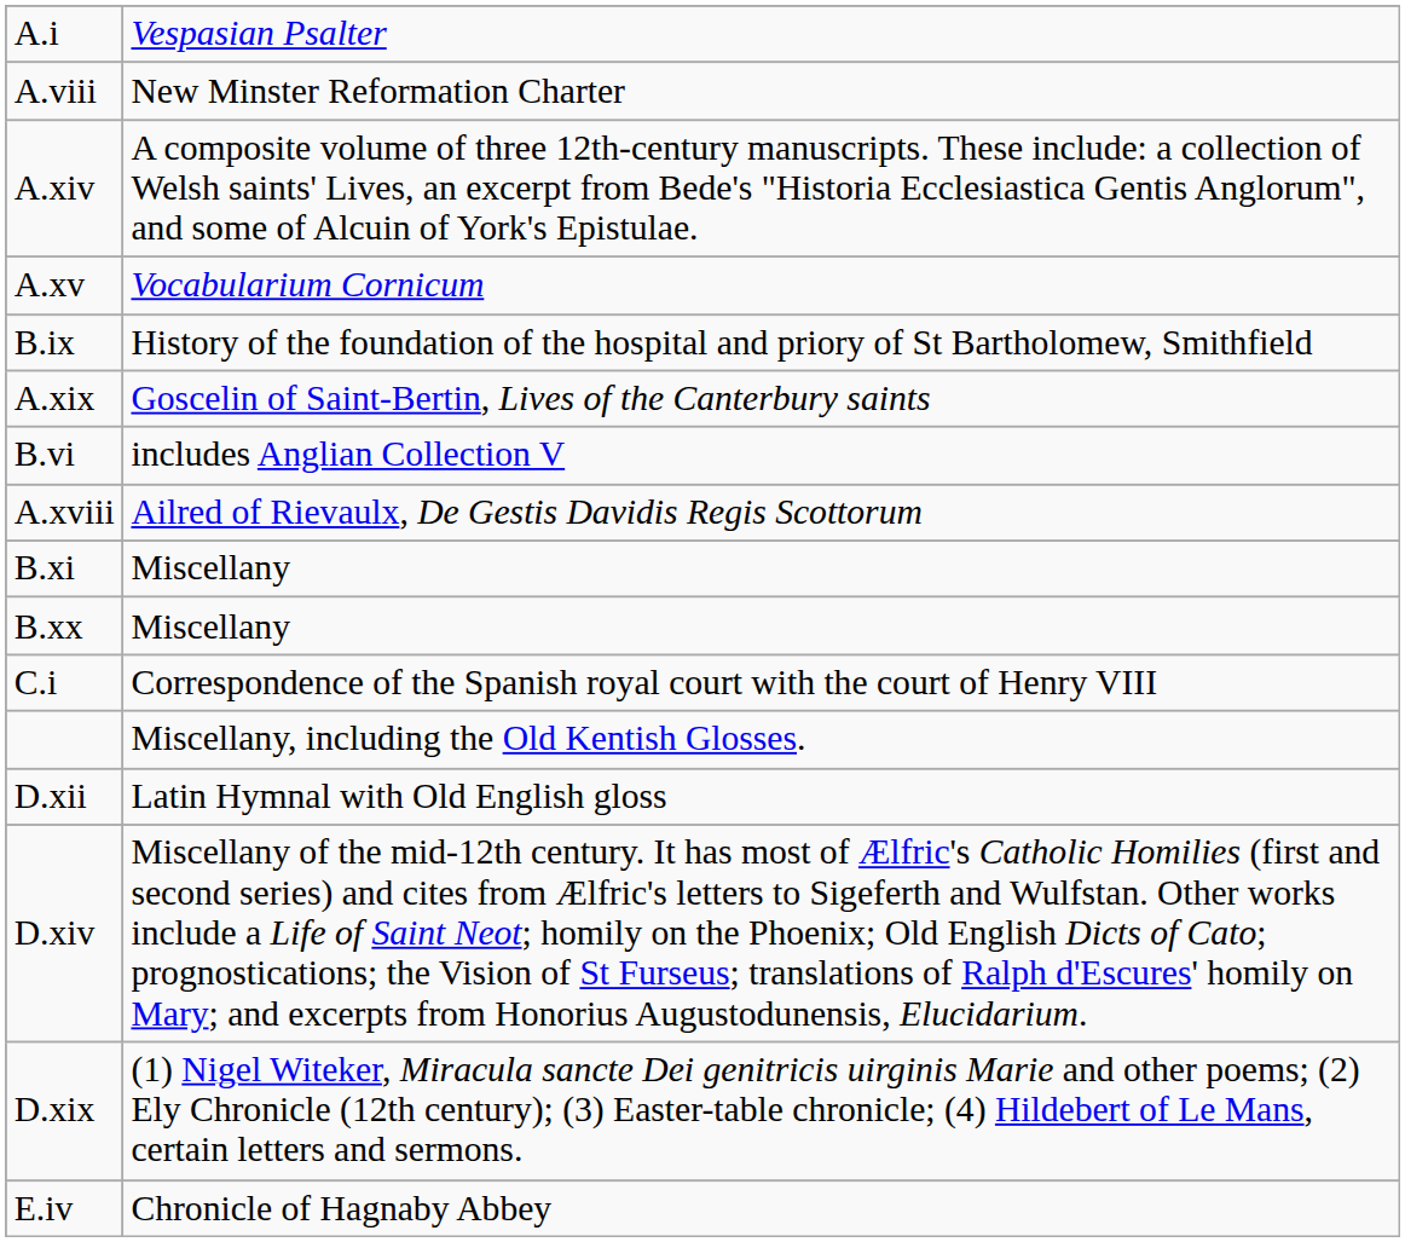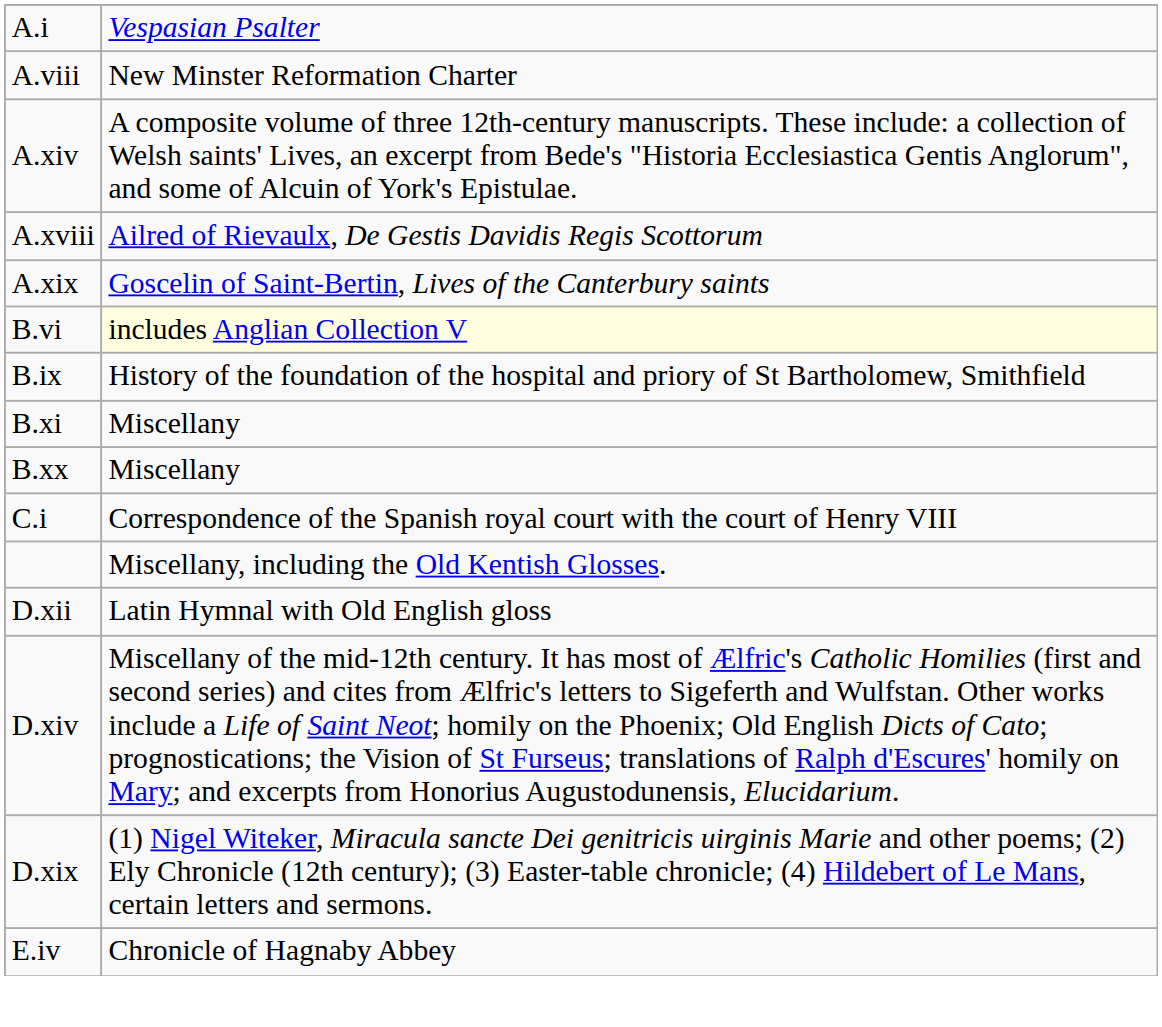- row: A.xv | Vocabularium Cornicum
rows swapped: A.xviii <-> B.ix
B.vi | column 2: no background -> lightyellow background
